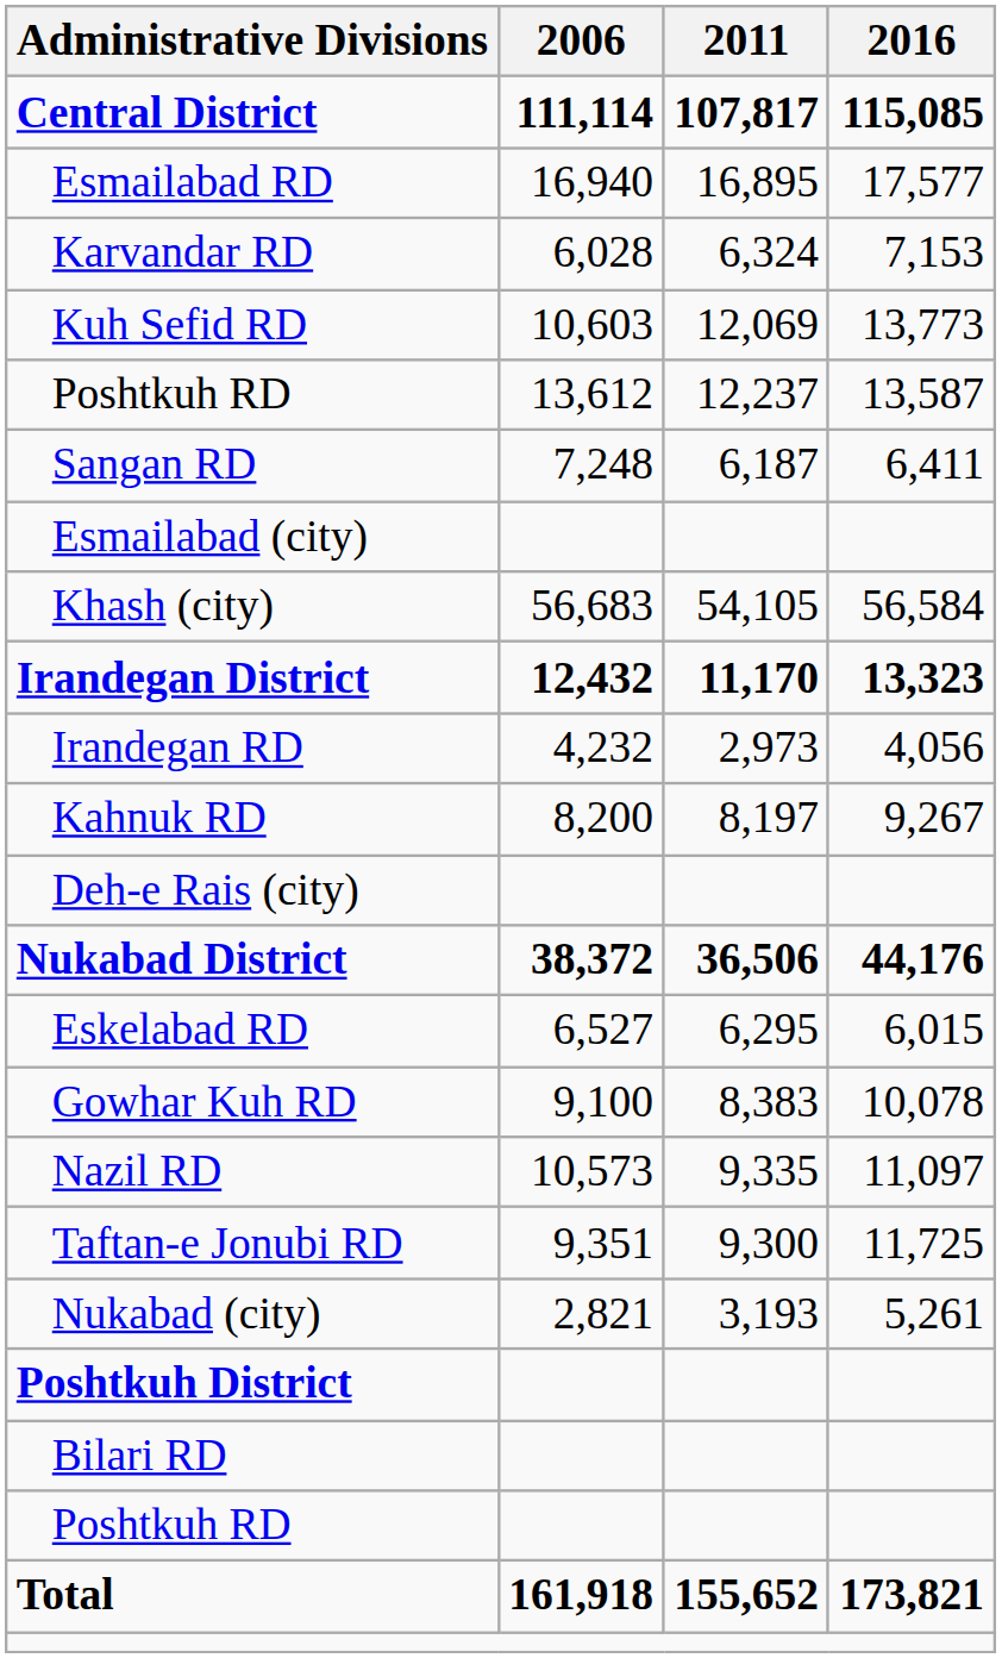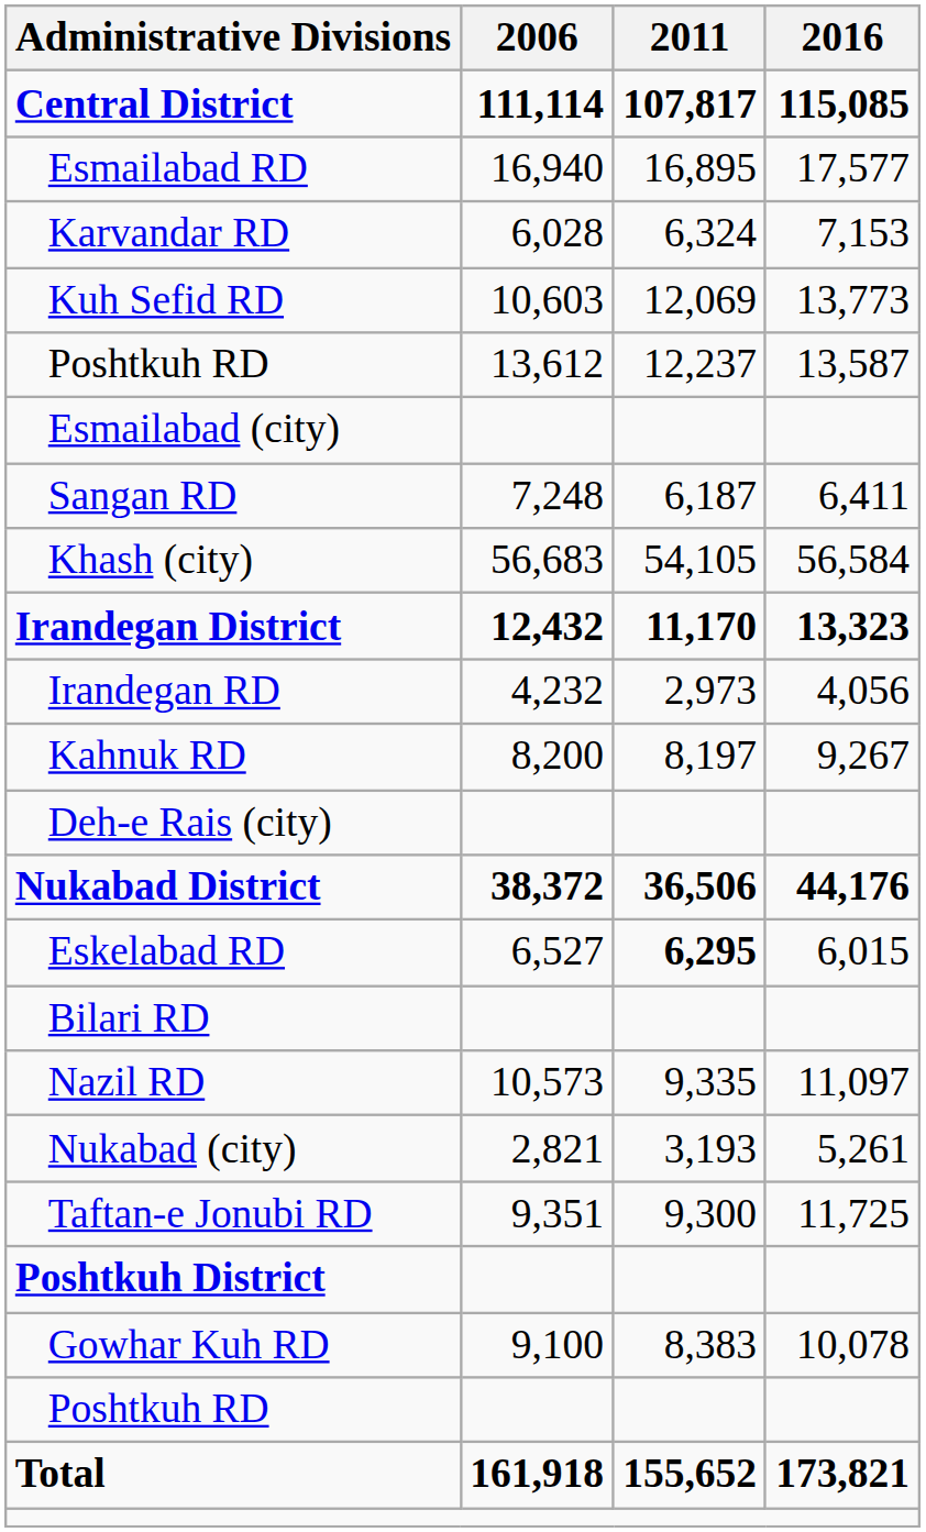rows swapped: Sangan RD <-> Esmailabad (city)
Eskelabad RD | 2011: normal -> bold
rows swapped: Gowhar Kuh RD <-> Bilari RD
rows swapped: Taftan-e Jonubi RD <-> Nukabad (city)
